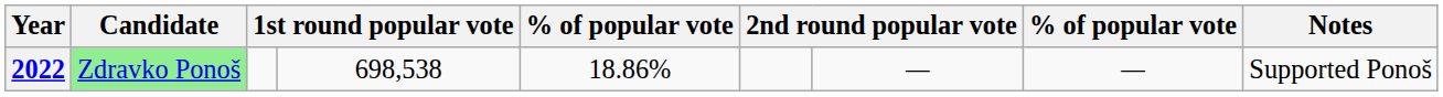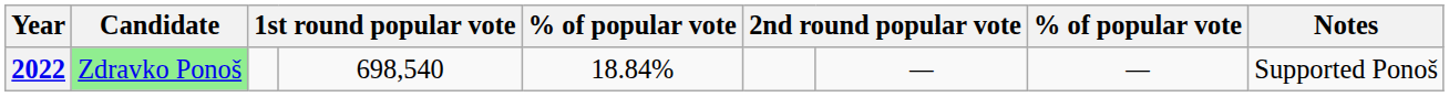2022 | column 4: 698,538 -> 698,540
2022 | column 5: 18.86% -> 18.84%
